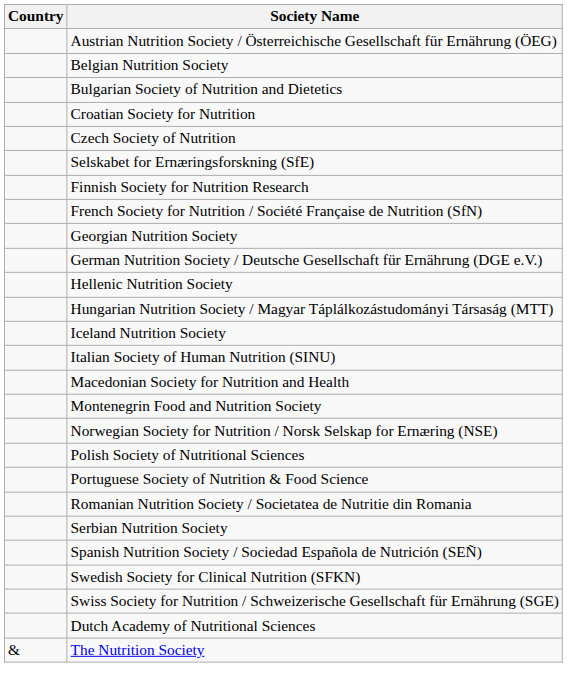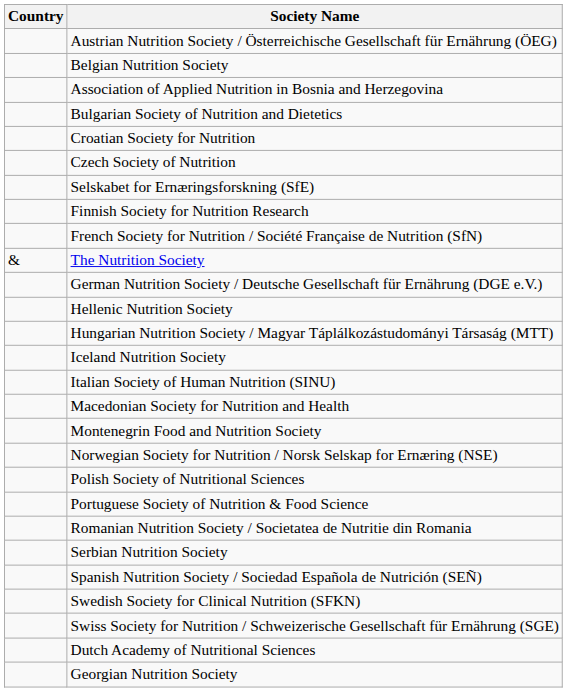+ row: Association of Applied Nutrition in Bosnia and Herzegovina
rows swapped: Georgian Nutrition Society <-> The Nutrition Society
